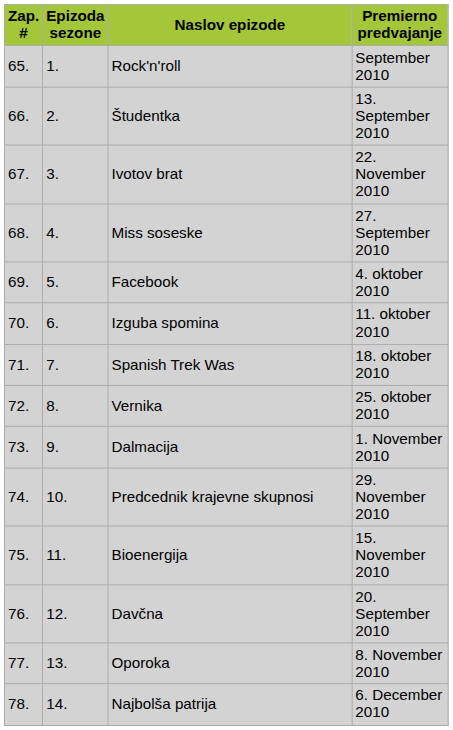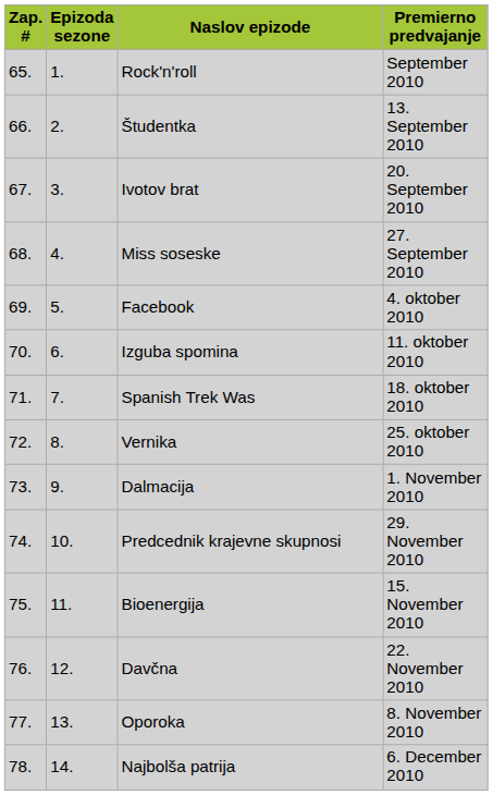Ivotov brat | Premierno predvajanje: 22. November 2010 -> 20. September 2010
Davčna | Premierno predvajanje: 20. September 2010 -> 22. November 2010
